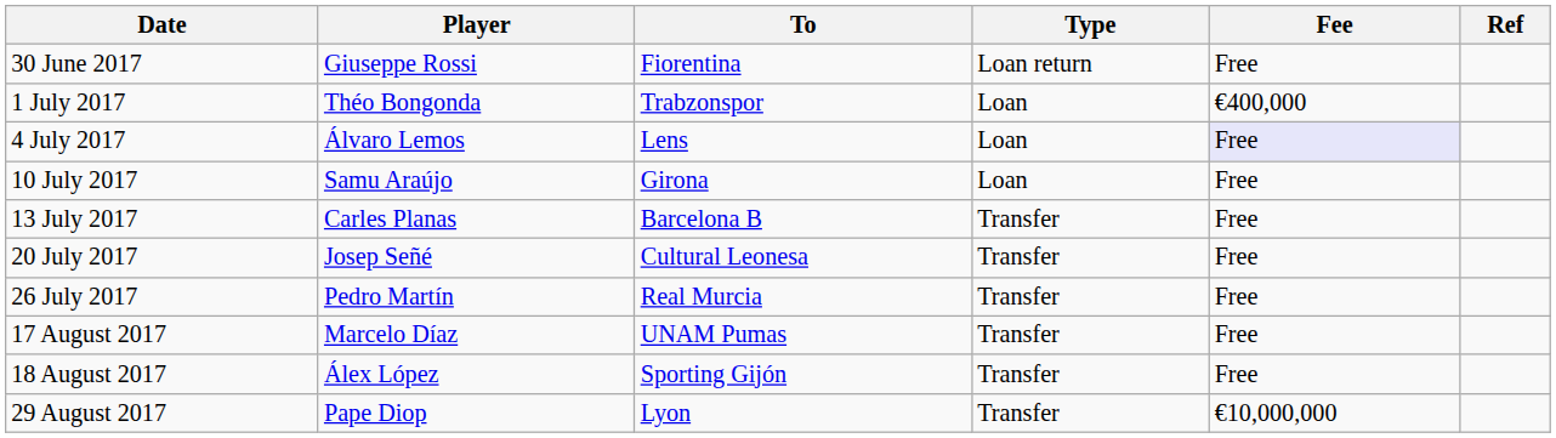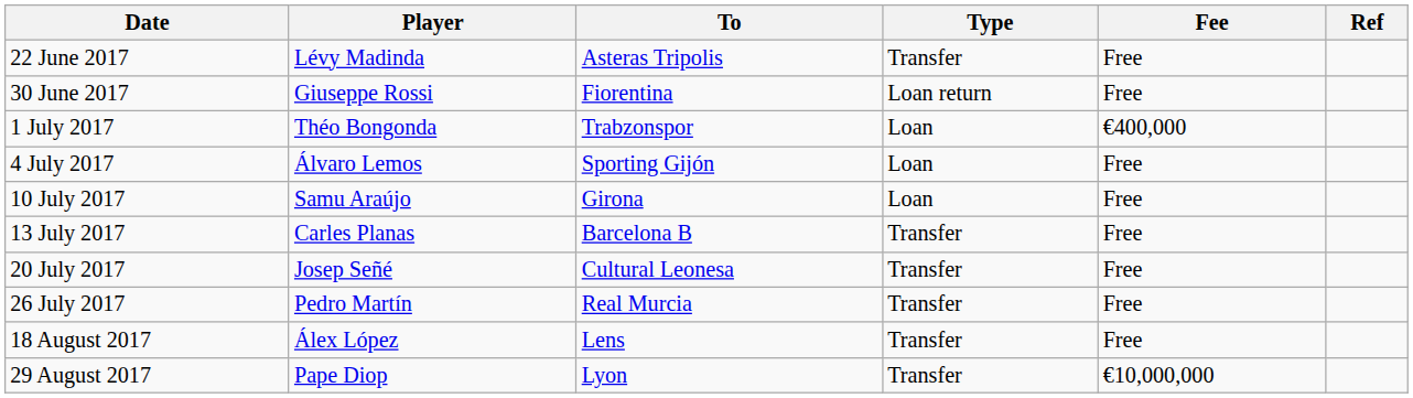+ row: 22 June 2017 | Lévy Madinda | Asteras Tripolis | Transfer | Free
4 July 2017 | To: Lens -> Sporting Gijón
4 July 2017 | Fee: lavender background -> no background
- row: 17 August 2017 | Marcelo Díaz | UNAM Pumas | Transfer | Free
18 August 2017 | To: Sporting Gijón -> Lens
